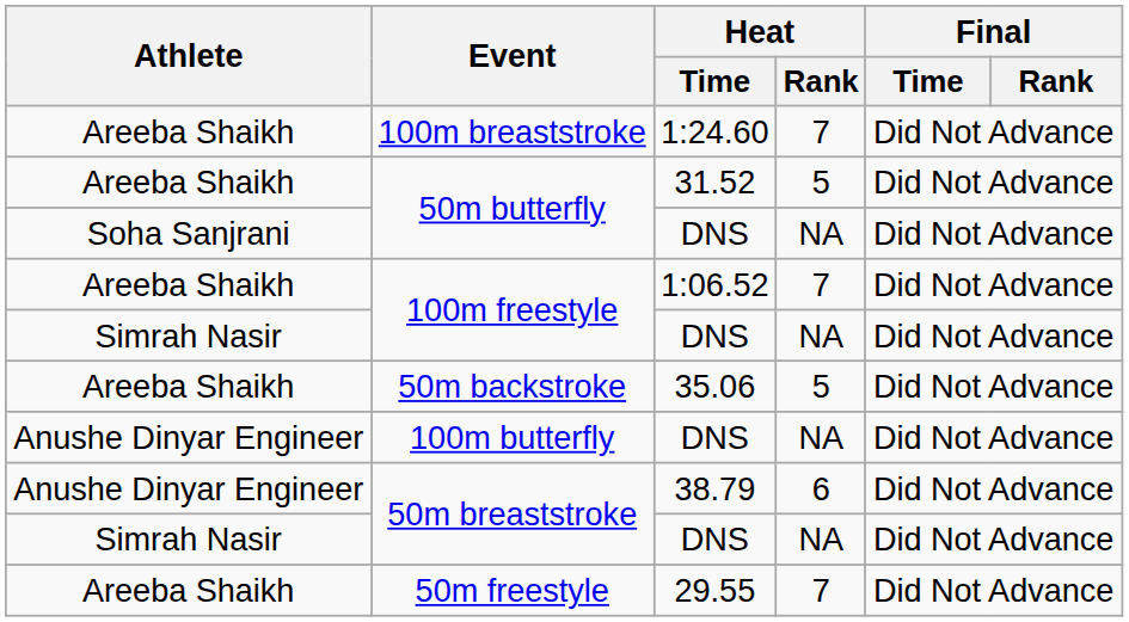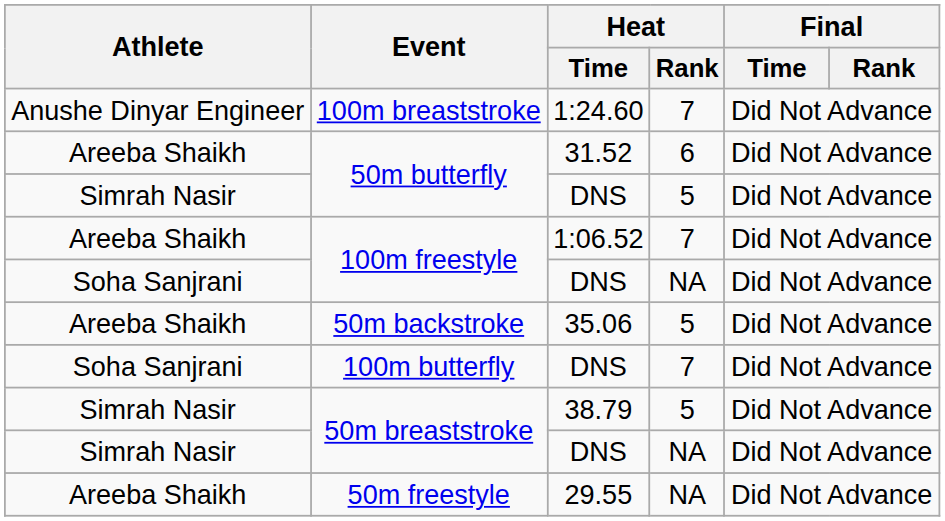100m breaststroke | Athlete: Areeba Shaikh -> Anushe Dinyar Engineer
50m butterfly / 31.52 | Heat / Rank: 5 -> 6
50m butterfly / DNS | Athlete: Soha Sanjrani -> Simrah Nasir
50m butterfly / DNS | Heat / Rank: NA -> 5
100m freestyle / DNS | Athlete: Simrah Nasir -> Soha Sanjrani
100m butterfly | Athlete: Anushe Dinyar Engineer -> Soha Sanjrani
100m butterfly | Heat / Rank: NA -> 7
50m breaststroke / 38.79 | Athlete: Anushe Dinyar Engineer -> Simrah Nasir
50m breaststroke / 38.79 | Heat / Rank: 6 -> 5
50m freestyle | Heat / Rank: 7 -> NA
